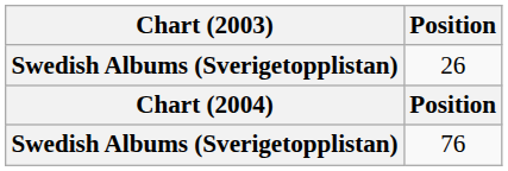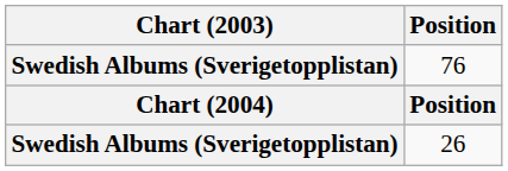rows swapped: 76 <-> 26
